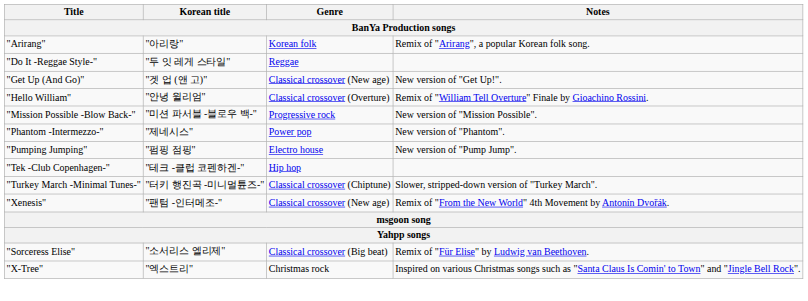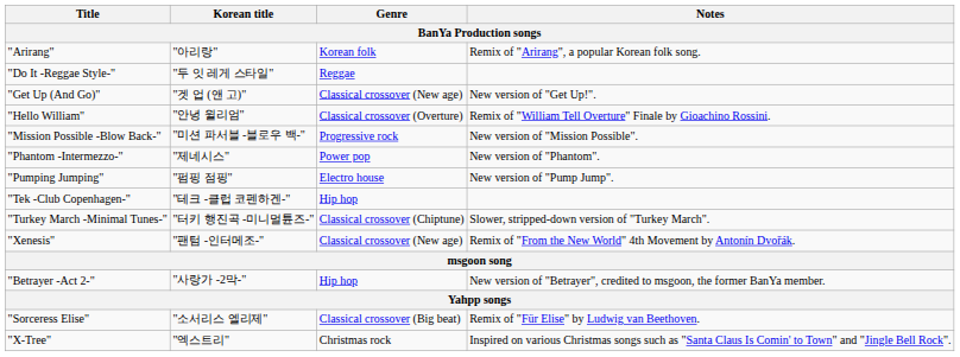+ row: "Betrayer -Act 2-" | "사랑가 -2막-" | Hip hop | New version of "Betrayer", credited to msgoon, the former BanYa member.
